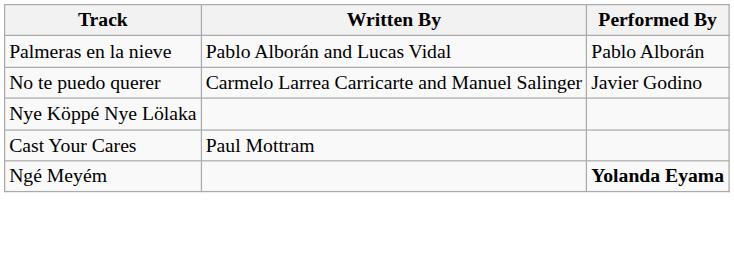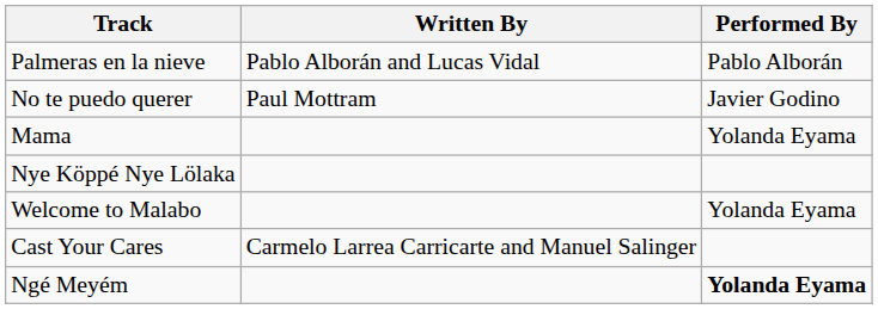No te puedo querer | Written By: Carmelo Larrea Carricarte and Manuel Salinger -> Paul Mottram
+ row: Mama | Yolanda Eyama
+ row: Welcome to Malabo | Yolanda Eyama
Cast Your Cares | Written By: Paul Mottram -> Carmelo Larrea Carricarte and Manuel Salinger
